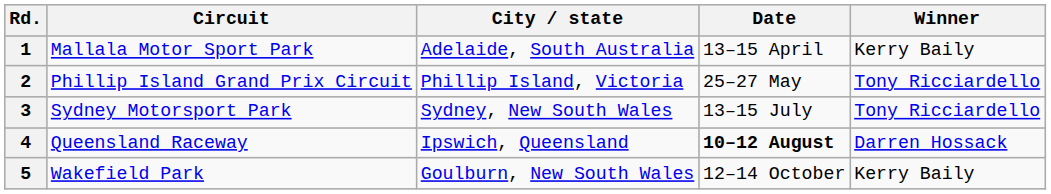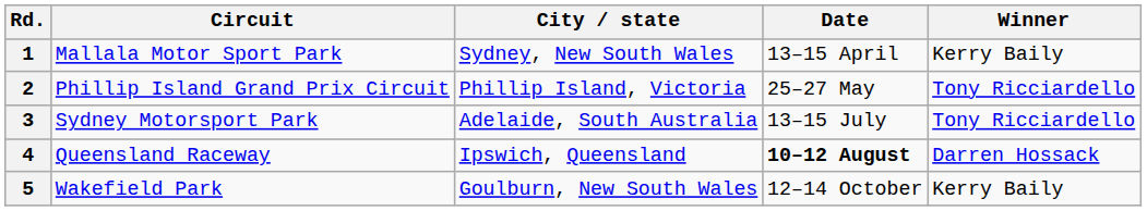1 | City / state: Adelaide, South Australia -> Sydney, New South Wales
3 | City / state: Sydney, New South Wales -> Adelaide, South Australia
